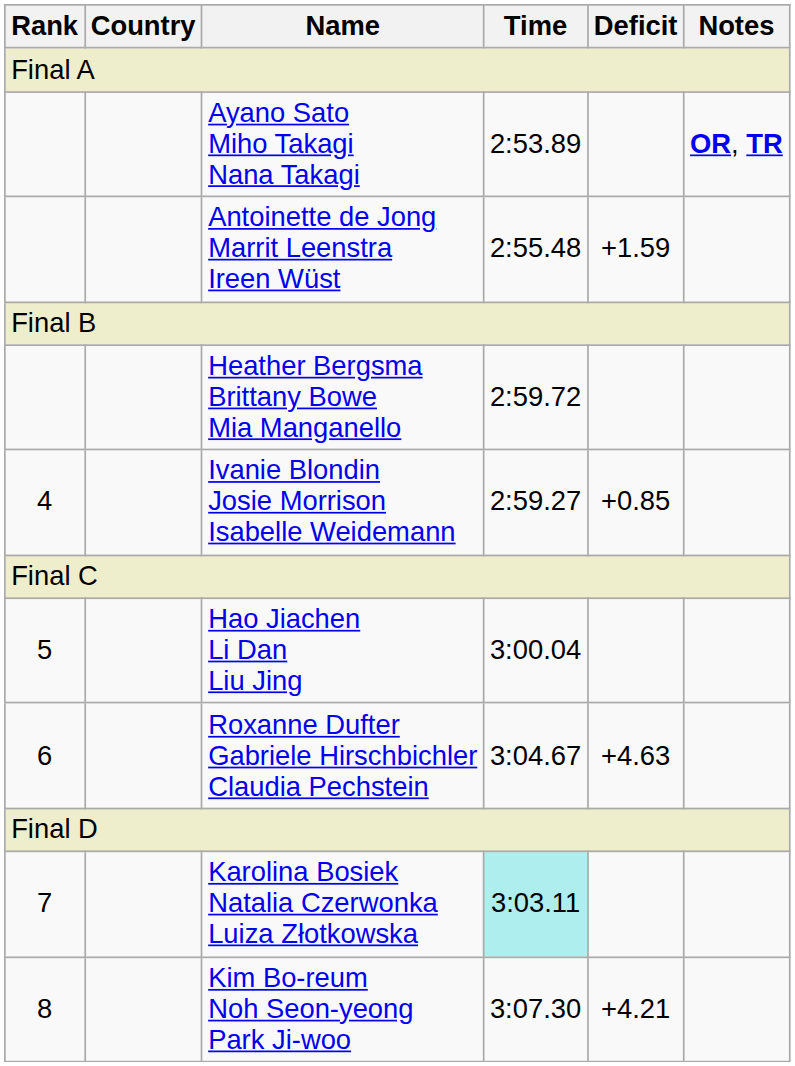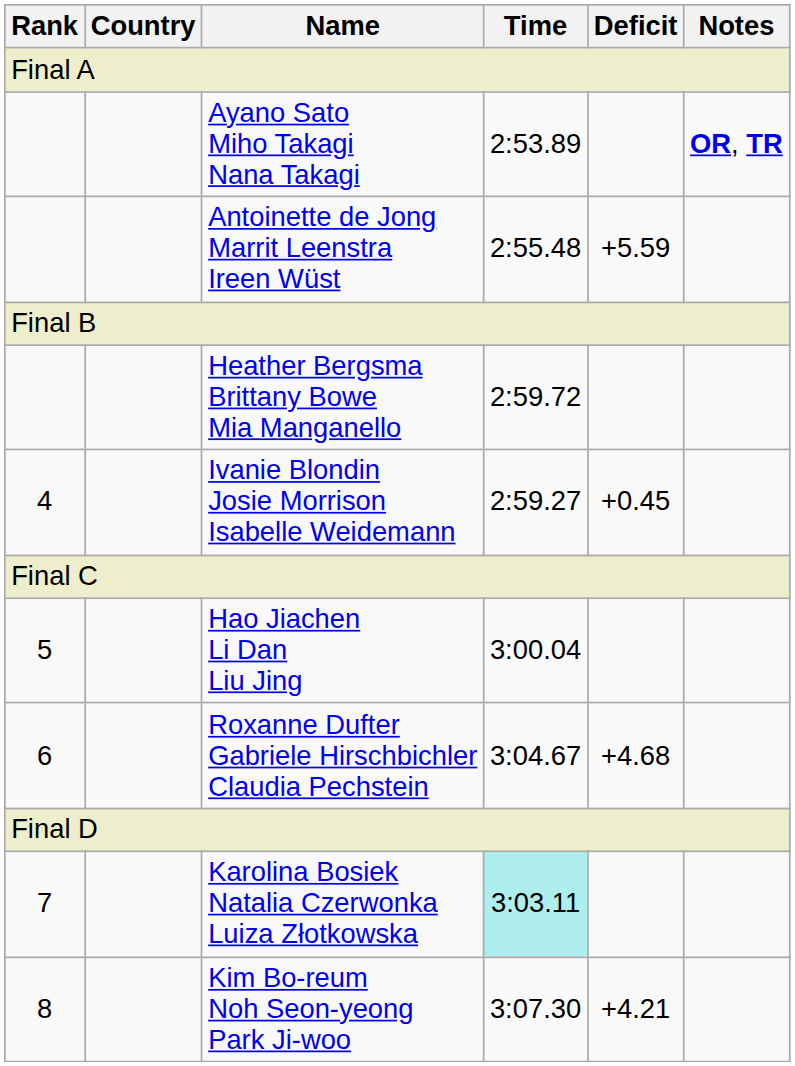Antoinette de Jong Marrit Leenstra Ireen Wüst | Deficit: +1.59 -> +5.59
Ivanie Blondin Josie Morrison Isabelle Weidemann | Deficit: +0.85 -> +0.45
Roxanne Dufter Gabriele Hirschbichler Claudia Pechstein | Deficit: +4.63 -> +4.68
